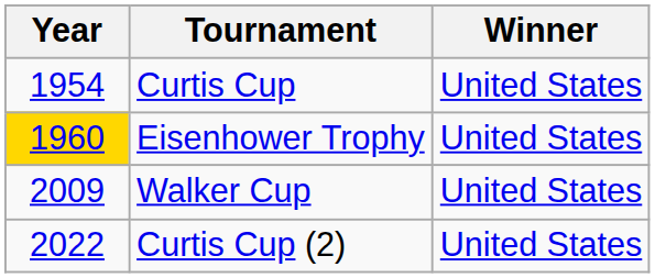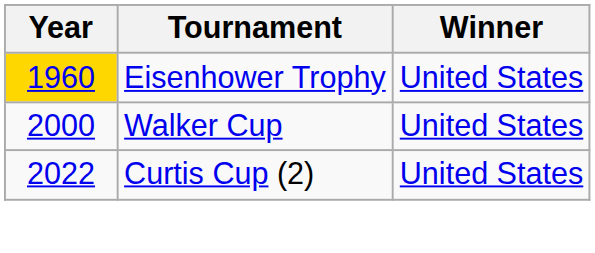- row: 1954 | Curtis Cup | United States
Walker Cup | Year: 2009 -> 2000
